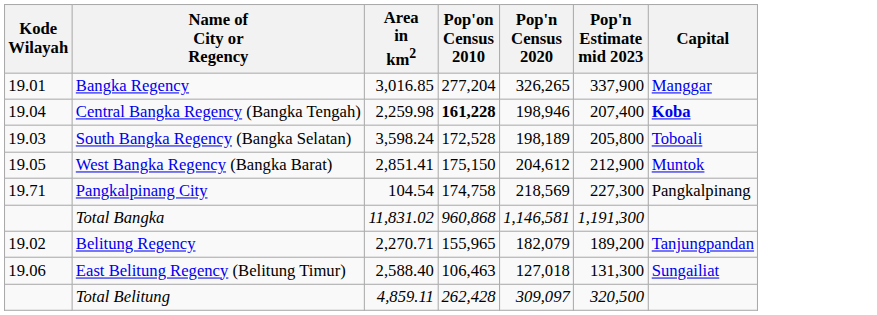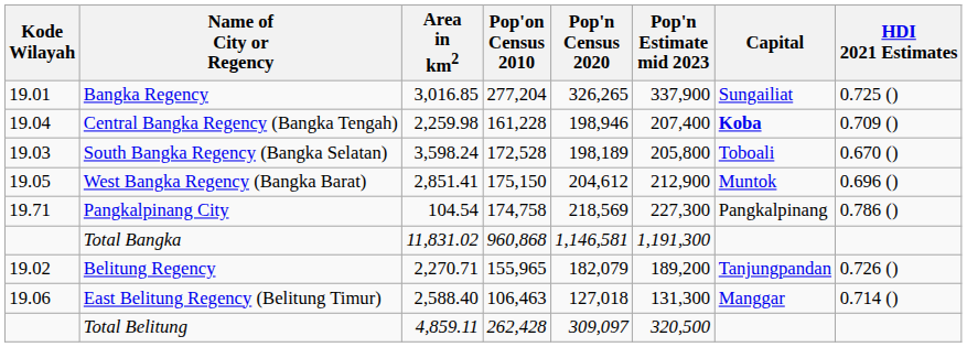+ column: HDI 2021 Estimates | 0.725 () | 0.709 () | 0.670 () | 0.696 () | 0.786 () | 0.726 () | 0.714 ()
Bangka Regency | Capital: Manggar -> Sungailiat
Central Bangka Regency (Bangka Tengah) | Pop'on Census 2010: bold -> normal
East Belitung Regency (Belitung Timur) | Capital: Sungailiat -> Manggar
